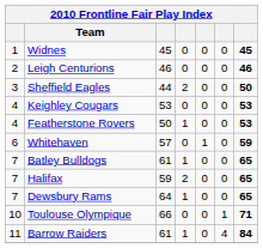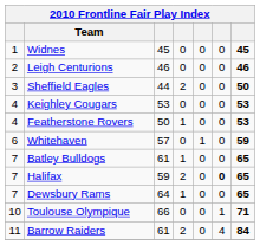Halifax | column 6: normal -> bold
Barrow Raiders | column 4: 1 -> 2
